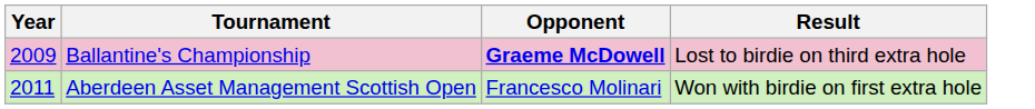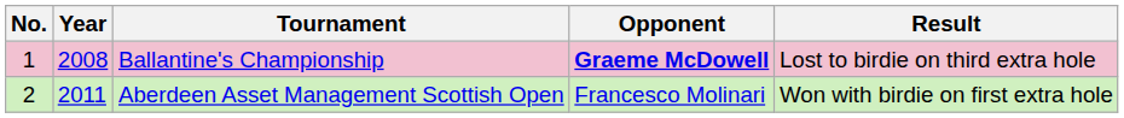+ column: No. | 1 | 2
Ballantine's Championship | Year: 2009 -> 2008
